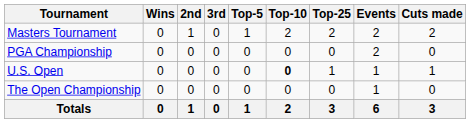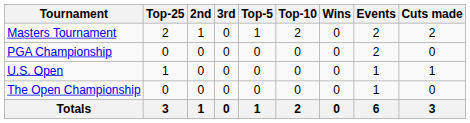columns swapped: Wins <-> Top-25
U.S. Open | Top-10: bold -> normal
